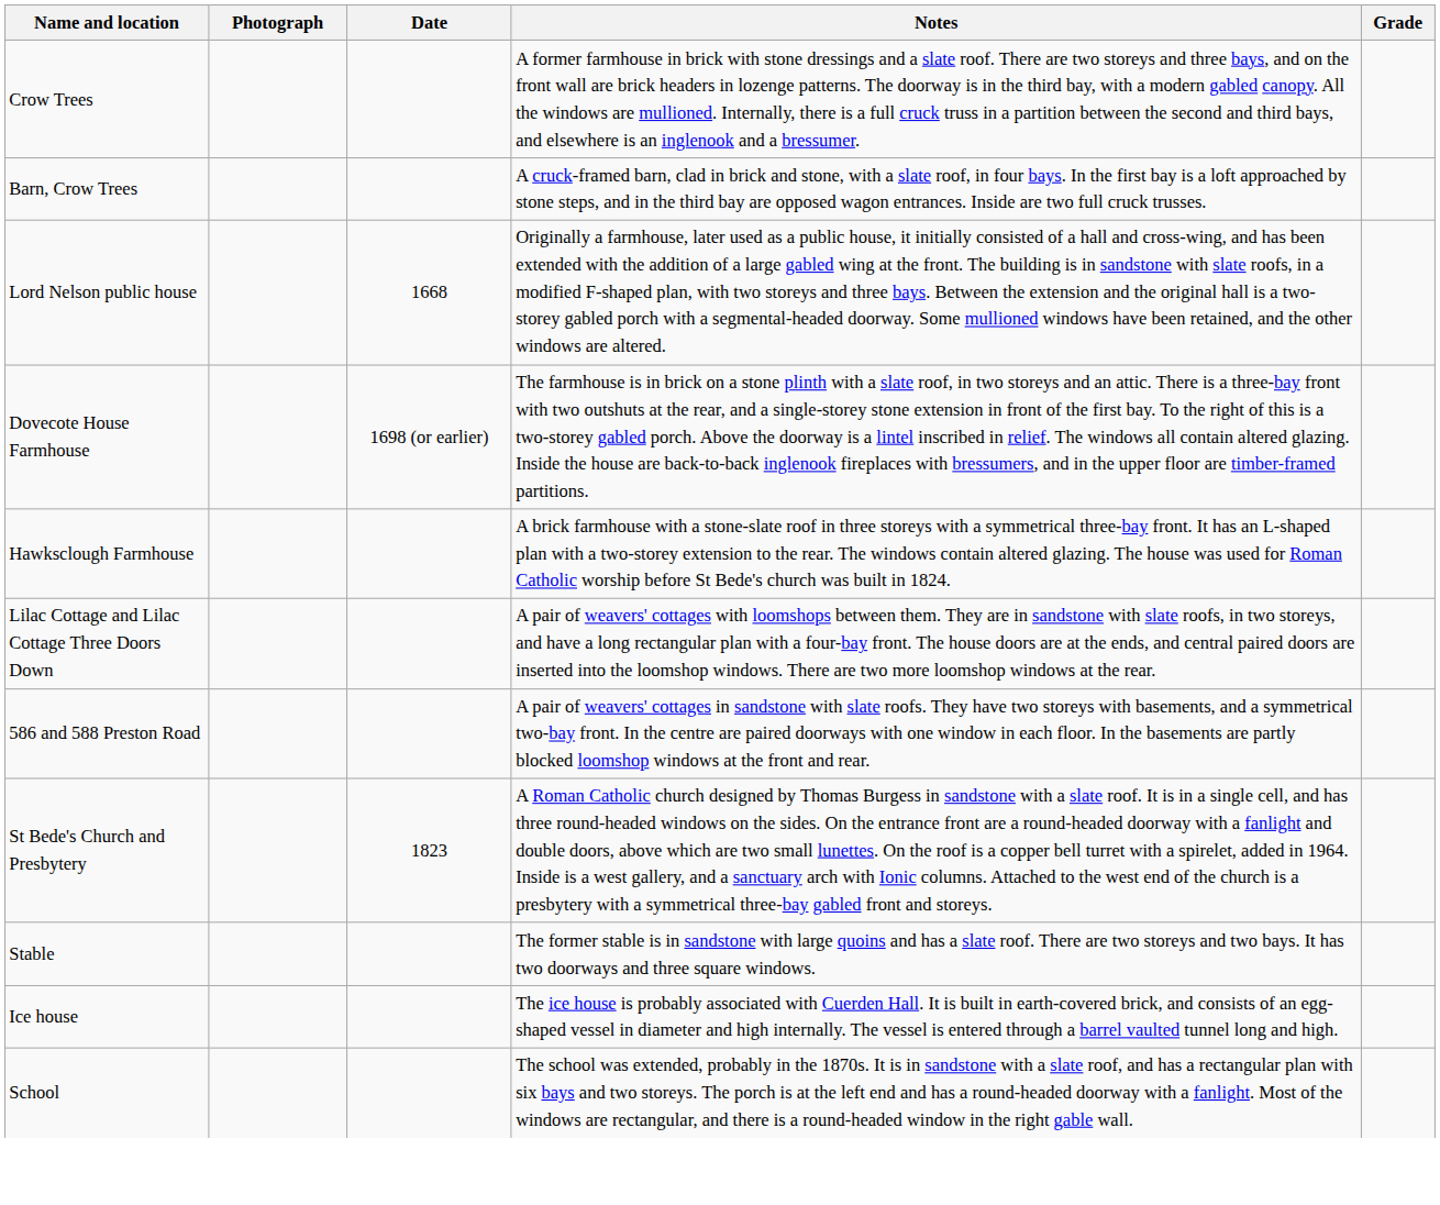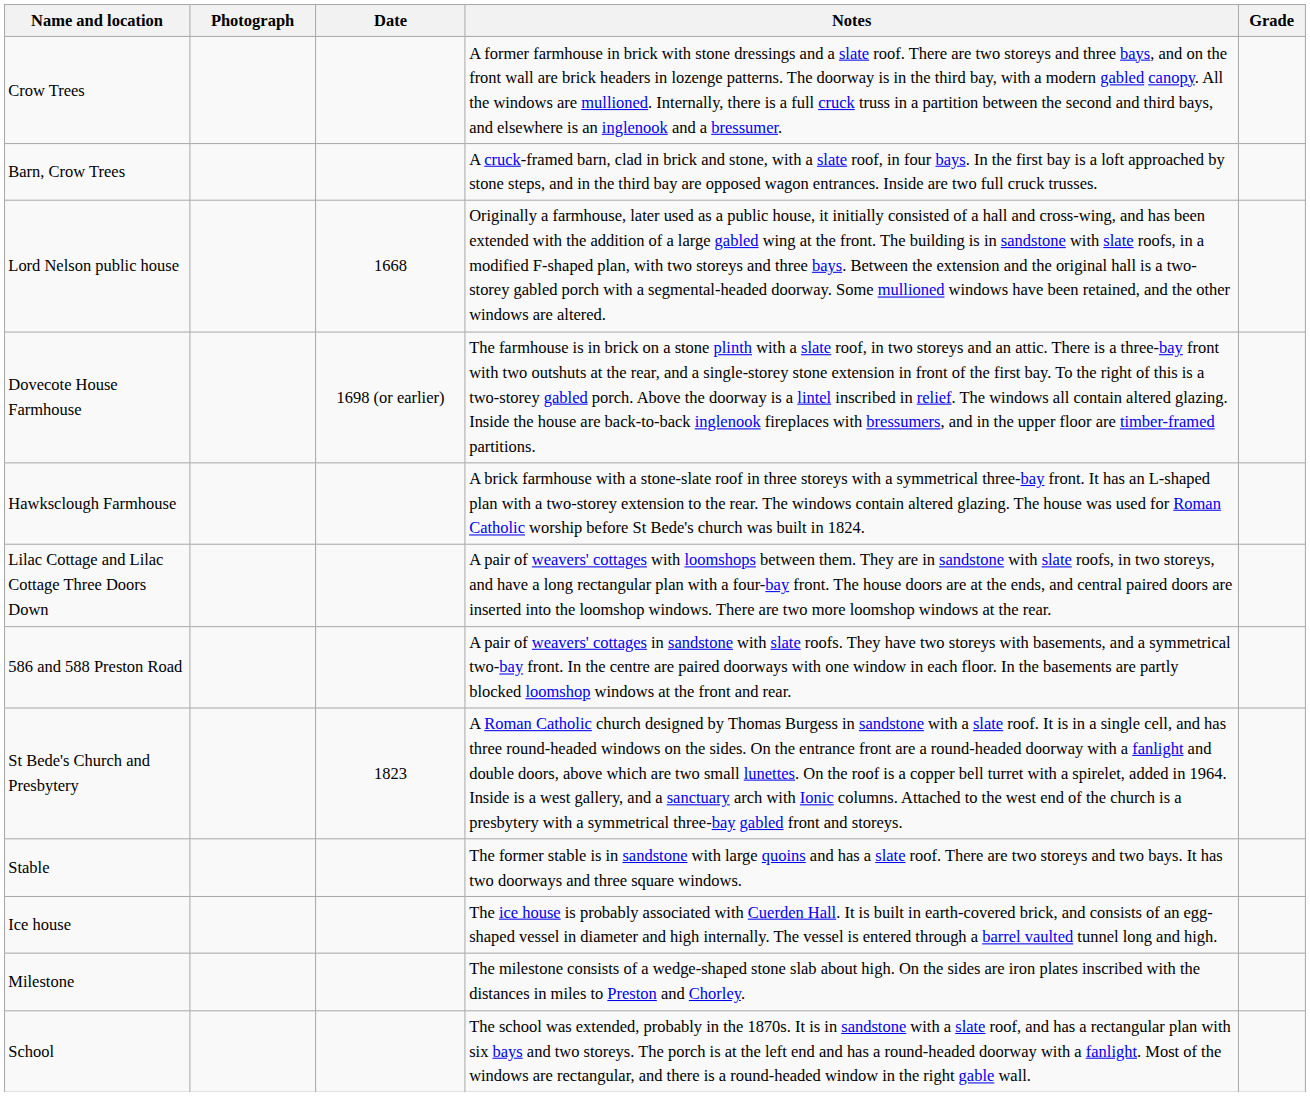+ row: Milestone | The milestone consists of a wedge-shaped stone slab about high. On the sides are iron plates inscribed with the distances in miles to Preston and Chorley.
